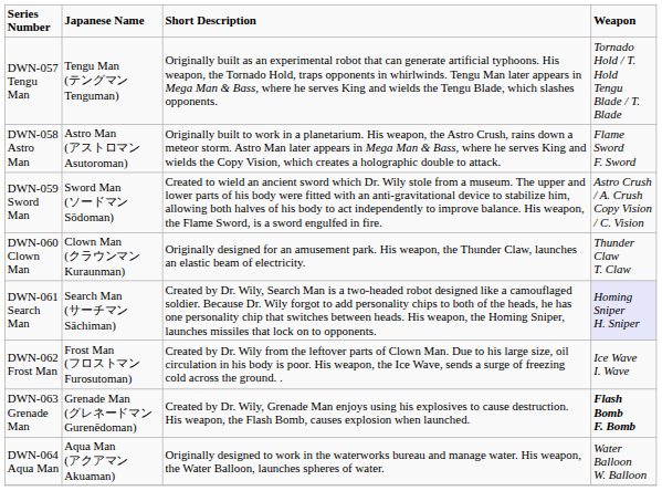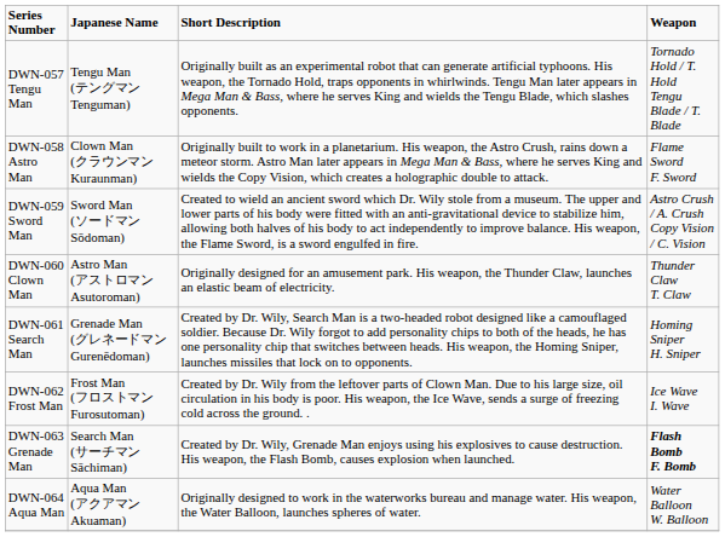DWN-058 Astro Man | Japanese Name: Astro Man (アストロマン Asutoroman) -> Clown Man (クラウンマン Kuraunman)
DWN-060 Clown Man | Japanese Name: Clown Man (クラウンマン Kuraunman) -> Astro Man (アストロマン Asutoroman)
DWN-061 Search Man | Japanese Name: Search Man (サーチマン Sāchiman) -> Grenade Man (グレネードマン Gurenēdoman)
DWN-061 Search Man | Weapon: lavender background -> no background
DWN-063 Grenade Man | Japanese Name: Grenade Man (グレネードマン Gurenēdoman) -> Search Man (サーチマン Sāchiman)
